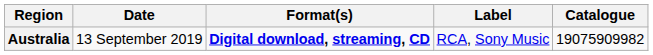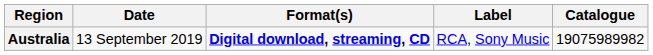Australia | Catalogue: 19075909982 -> 19075989982
